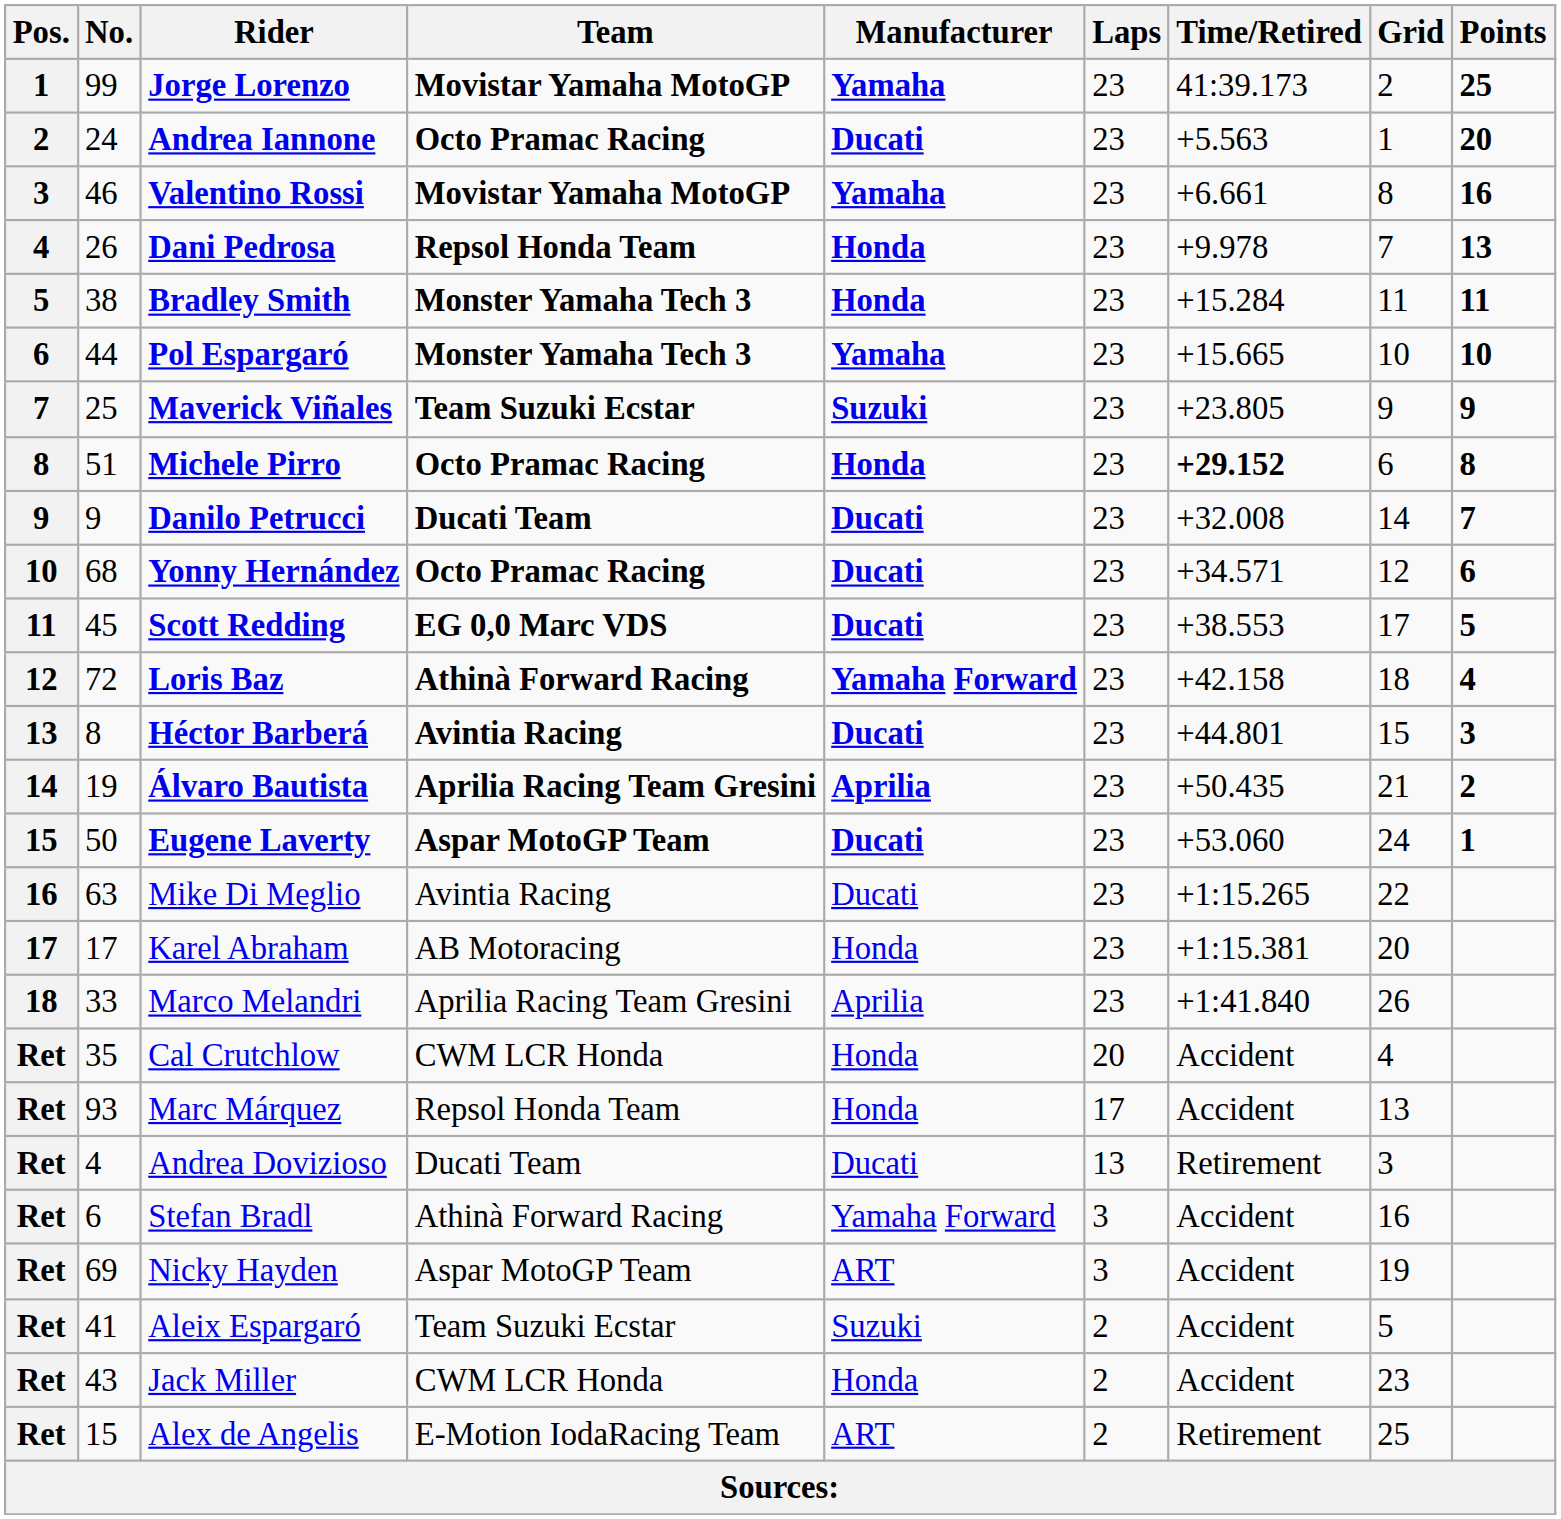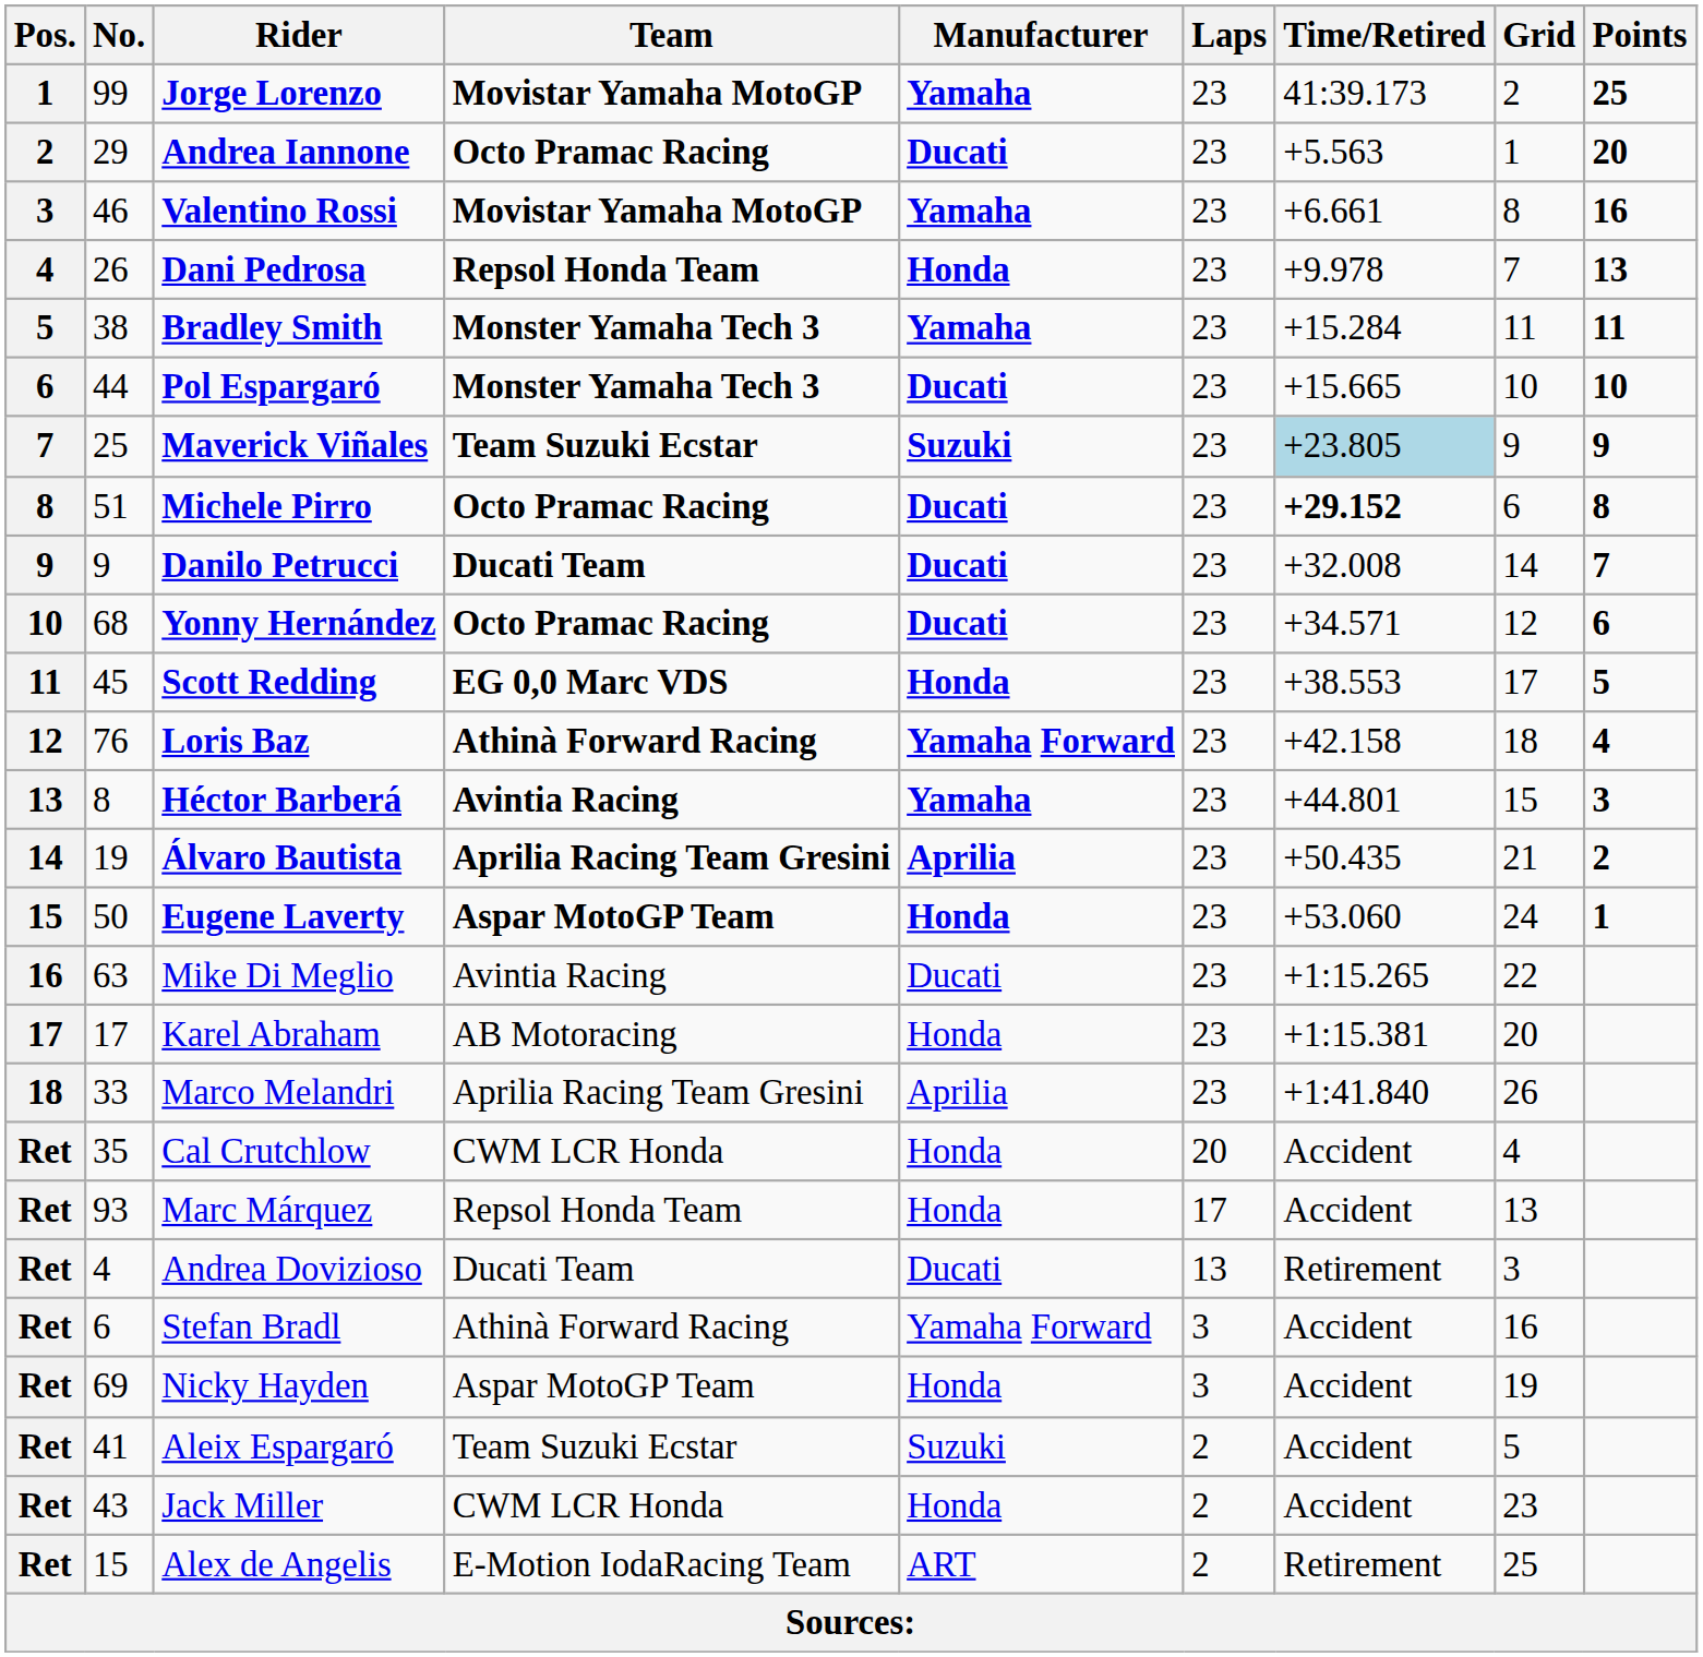Andrea Iannone | No.: 24 -> 29
Bradley Smith | Manufacturer: Honda -> Yamaha
Pol Espargaró | Manufacturer: Yamaha -> Ducati
Maverick Viñales | Time/Retired: no background -> lightblue background
Michele Pirro | Manufacturer: Honda -> Ducati
Scott Redding | Manufacturer: Ducati -> Honda
Loris Baz | No.: 72 -> 76
Héctor Barberá | Manufacturer: Ducati -> Yamaha
Eugene Laverty | Manufacturer: Ducati -> Honda
Nicky Hayden | Manufacturer: ART -> Honda
